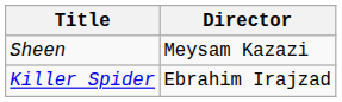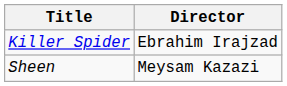rows swapped: Killer Spider <-> Sheen
